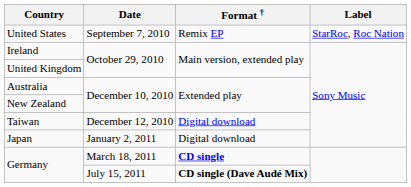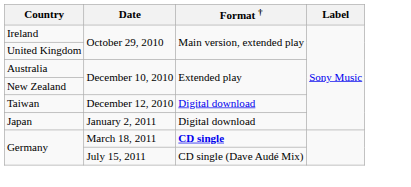- row: United States | September 7, 2010 | Remix EP | StarRoc, Roc Nation
Germany / July 15, 2011 | Format †: bold -> normal
